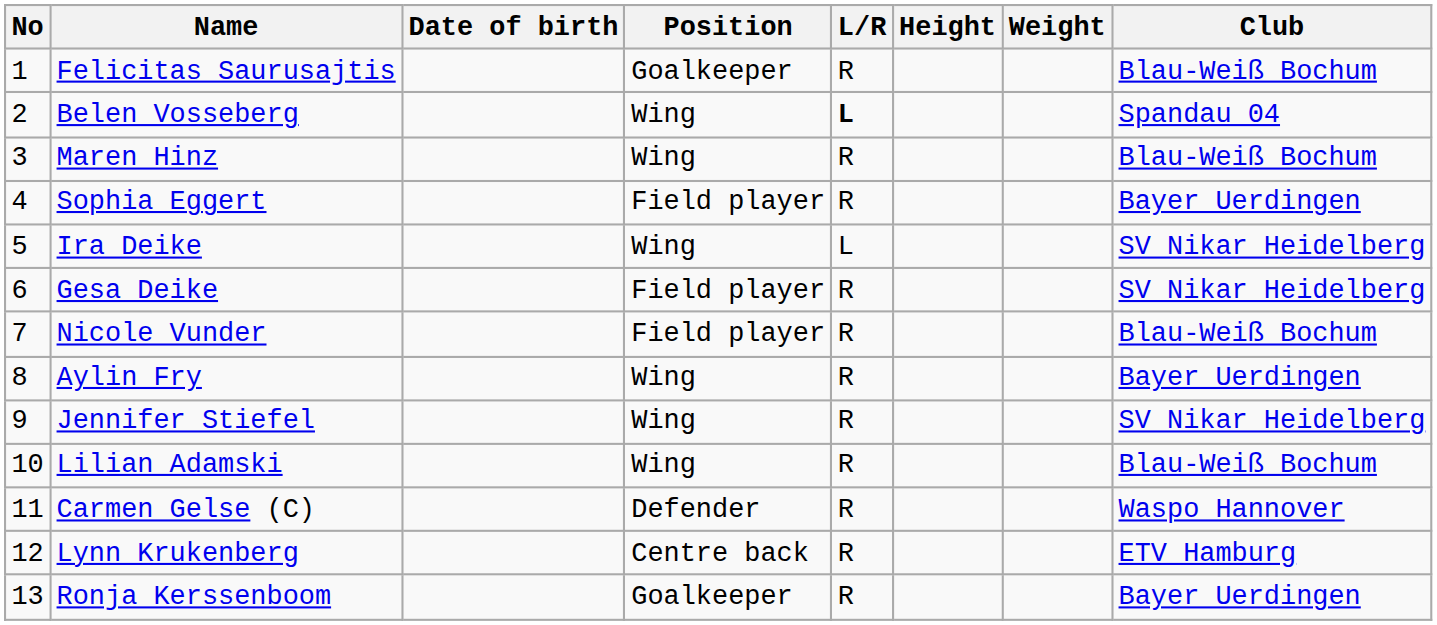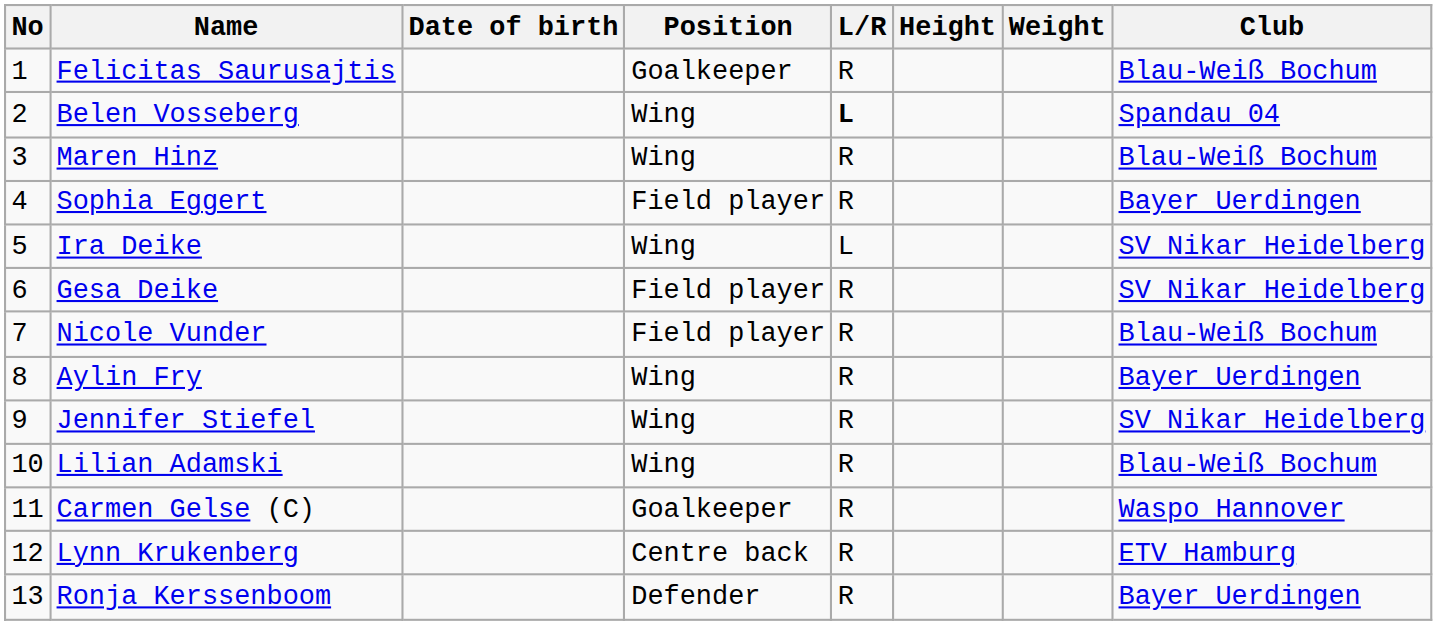Carmen Gelse (C) | Position: Defender -> Goalkeeper
Ronja Kerssenboom | Position: Goalkeeper -> Defender
